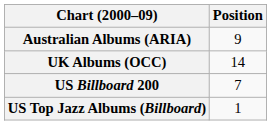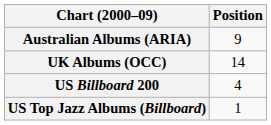US Billboard 200 | Position: 7 -> 4
